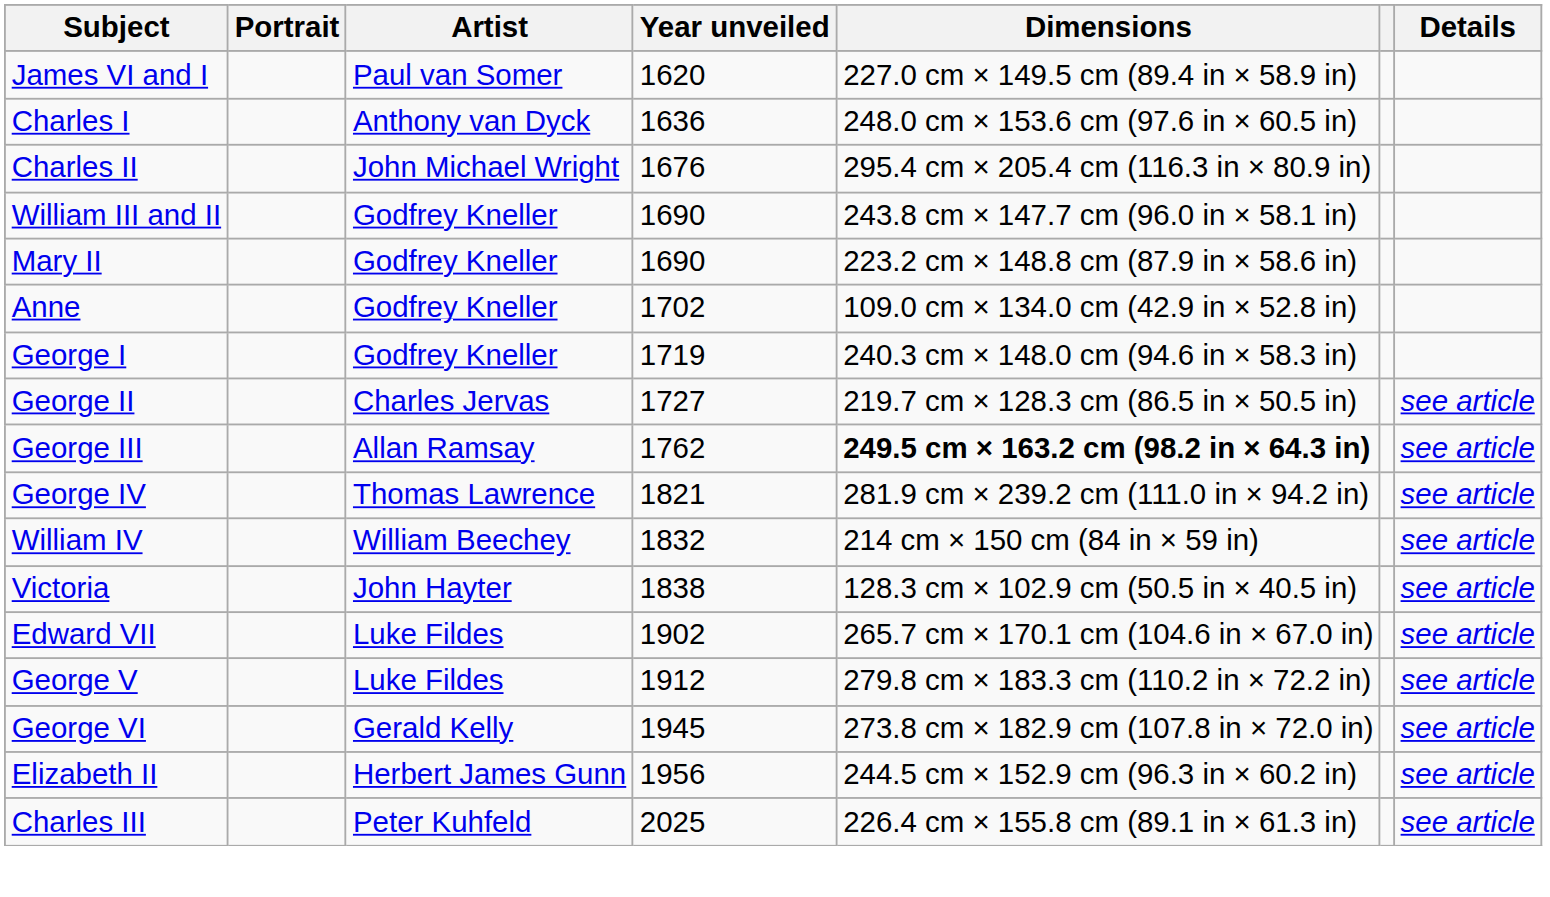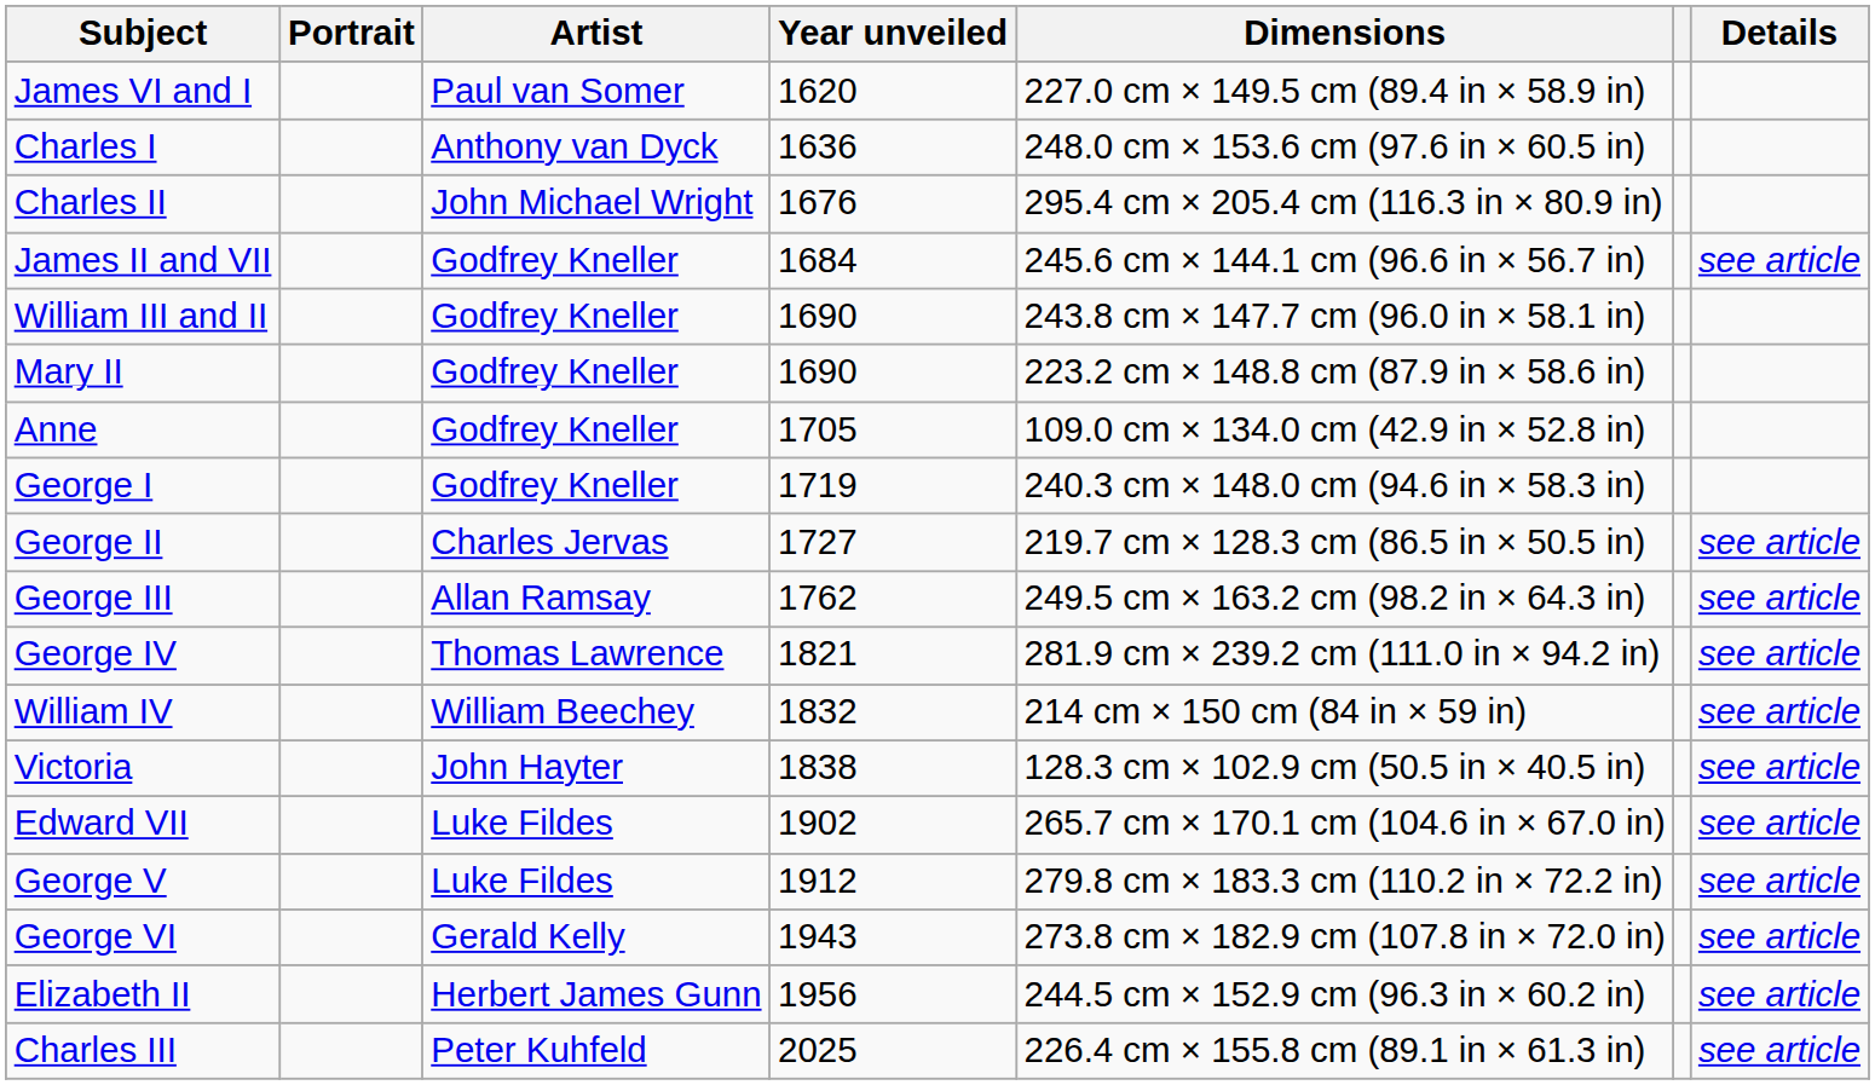+ row: James II and VII | Godfrey Kneller | 1684 | 245.6 cm × 144.1 cm (96.6 in × 56.7 in) | see article
Anne | Year unveiled: 1702 -> 1705
George III | Dimensions: bold -> normal
George VI | Year unveiled: 1945 -> 1943
